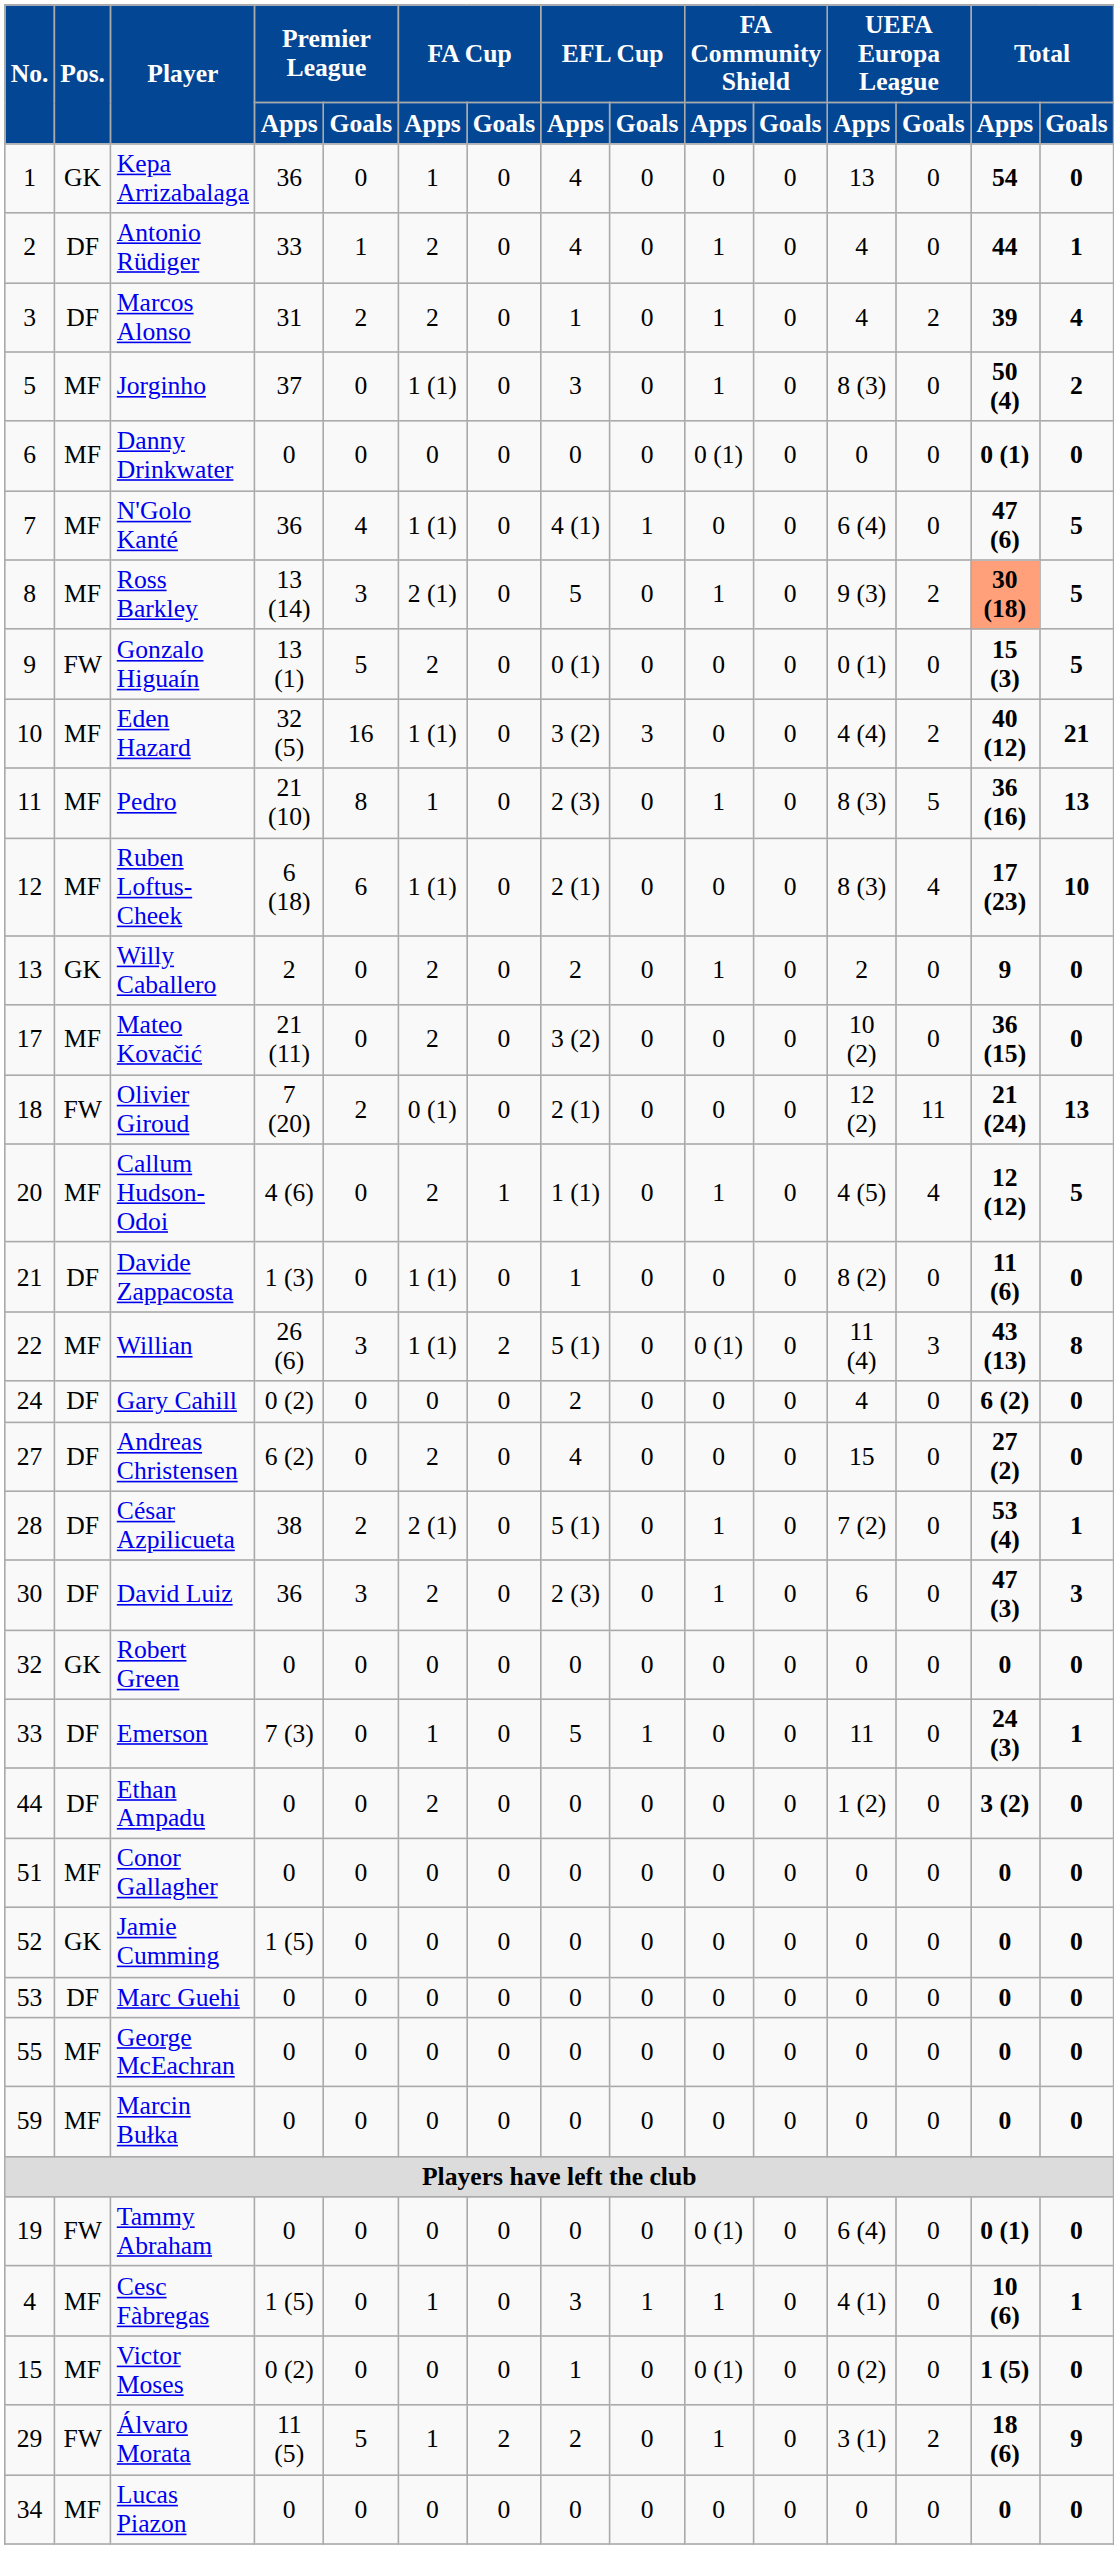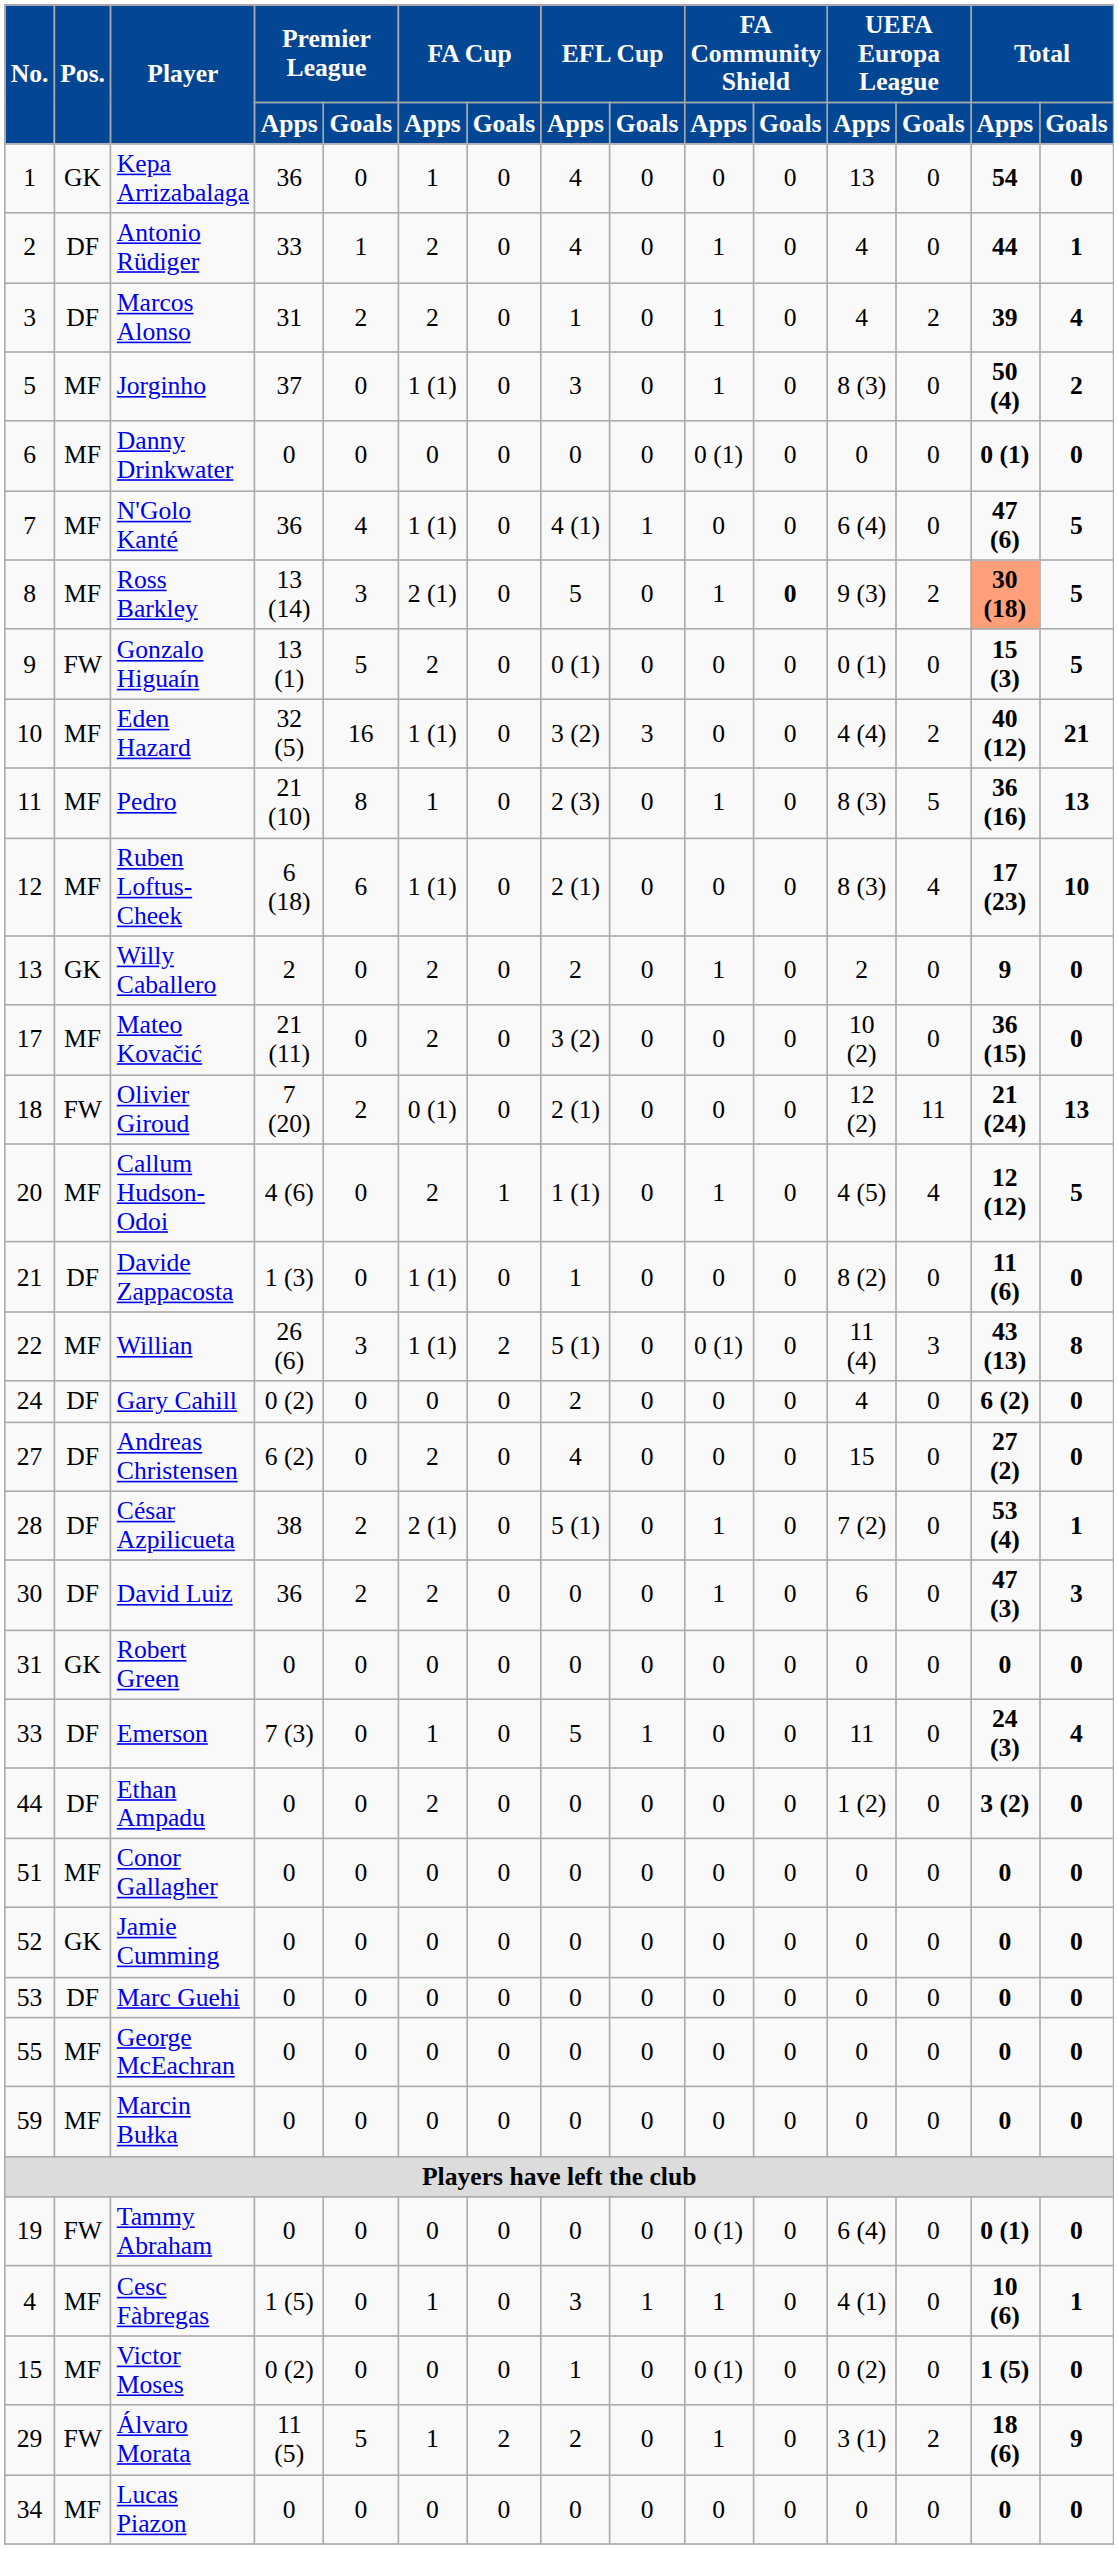Ross Barkley | FA Community Shield / Goals: normal -> bold
David Luiz | Premier League / Goals: 3 -> 2
David Luiz | EFL Cup / Apps: 2 (3) -> 0
Robert Green | No.: 32 -> 31
Emerson | Total / Goals: 1 -> 4
Jamie Cumming | Premier League / Apps: 1 (5) -> 0
